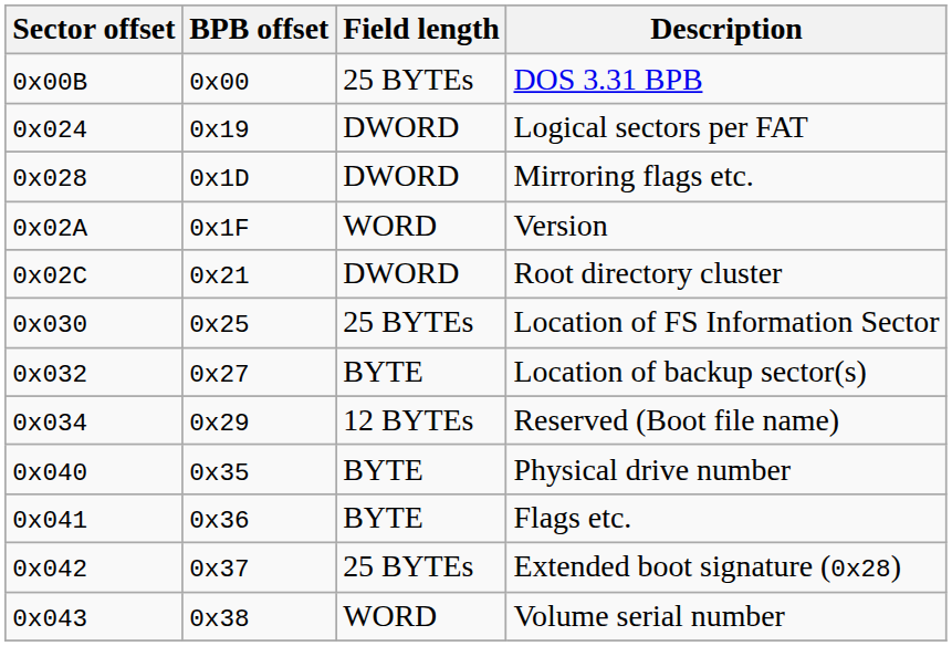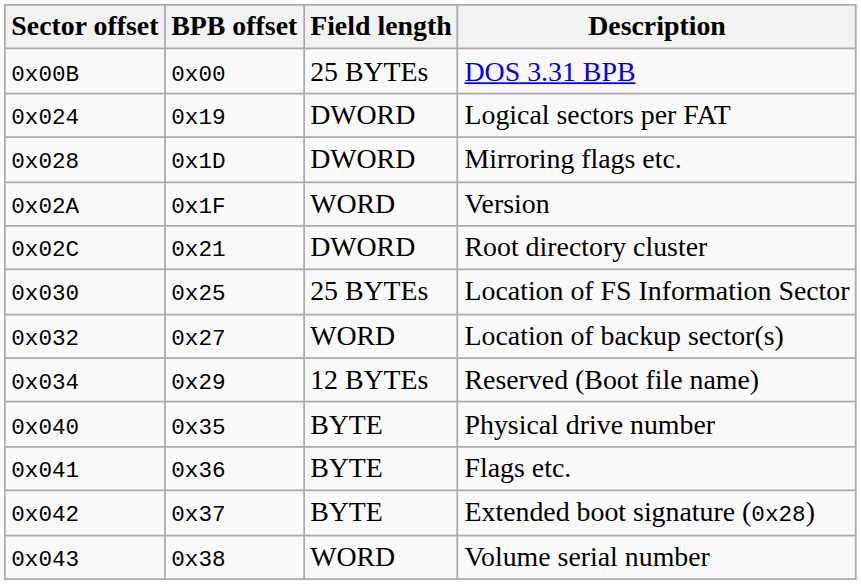Location of backup sector(s) | Field length: BYTE -> WORD
Extended boot signature (0x28) | Field length: 25 BYTEs -> BYTE
